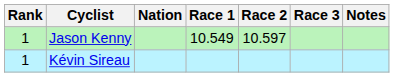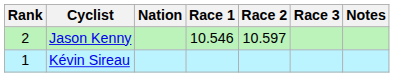Jason Kenny | Rank: 1 -> 2
Jason Kenny | Race 1: 10.549 -> 10.546
